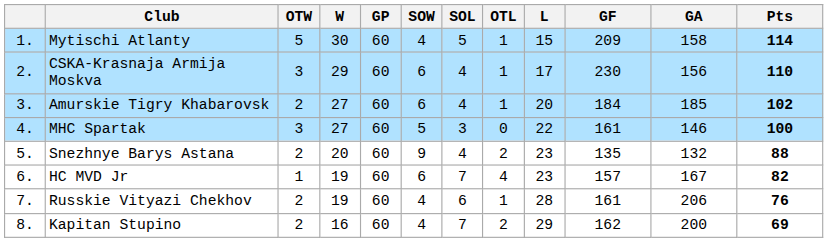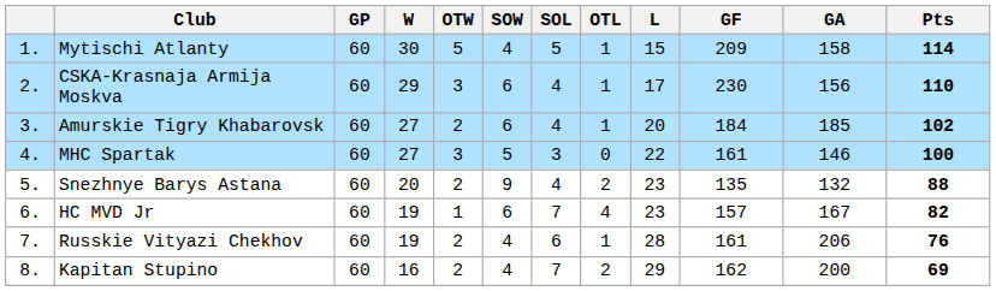columns swapped: GP <-> OTW
